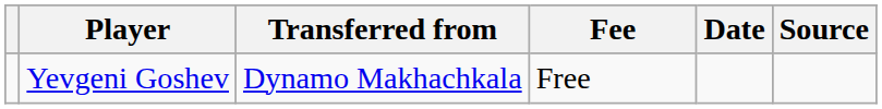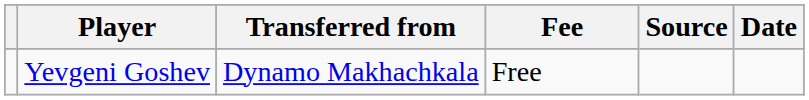columns swapped: Date <-> Source
